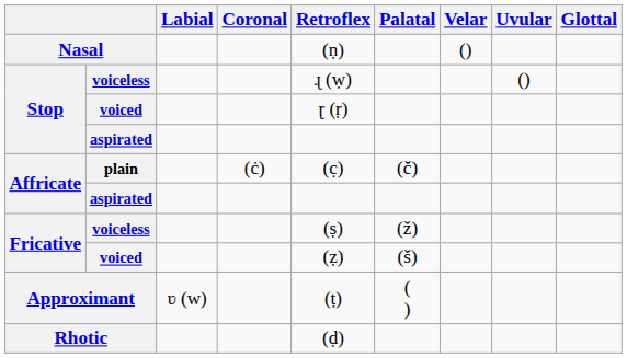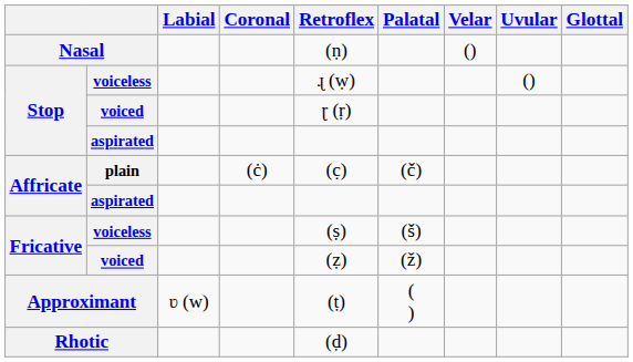Fricative / voiceless | Palatal: (ž) -> (š)
Fricative / voiced | Palatal: (š) -> (ž)
